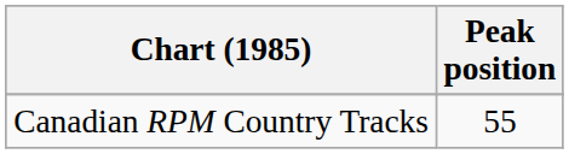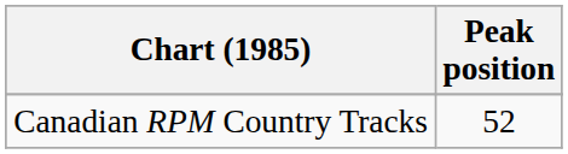Canadian RPM Country Tracks | Peak position: 55 -> 52
